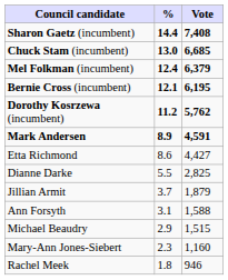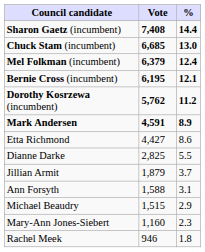columns swapped: Vote <-> %
